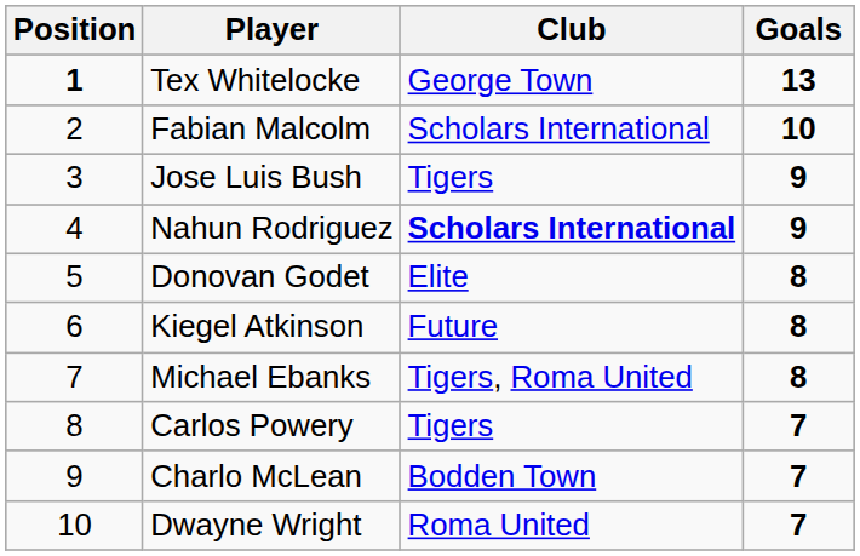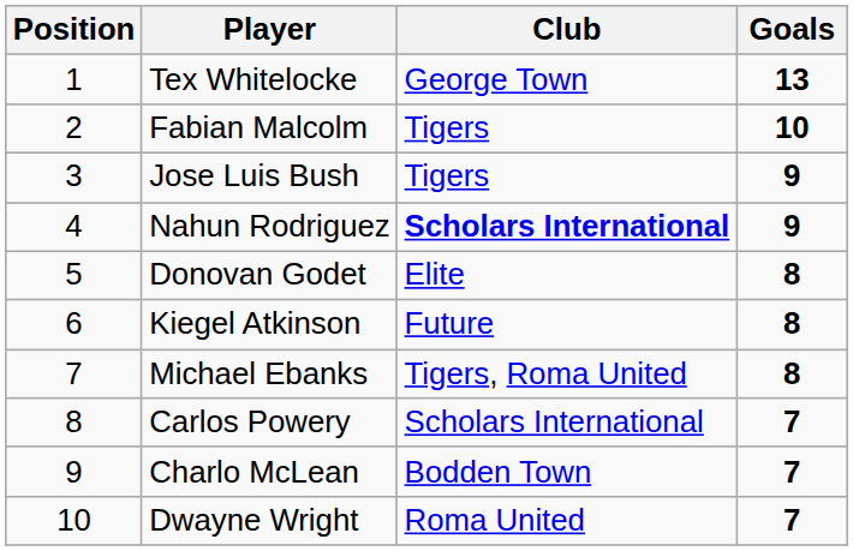Tex Whitelocke | Position: bold -> normal
Fabian Malcolm | Club: Scholars International -> Tigers
Carlos Powery | Club: Tigers -> Scholars International
